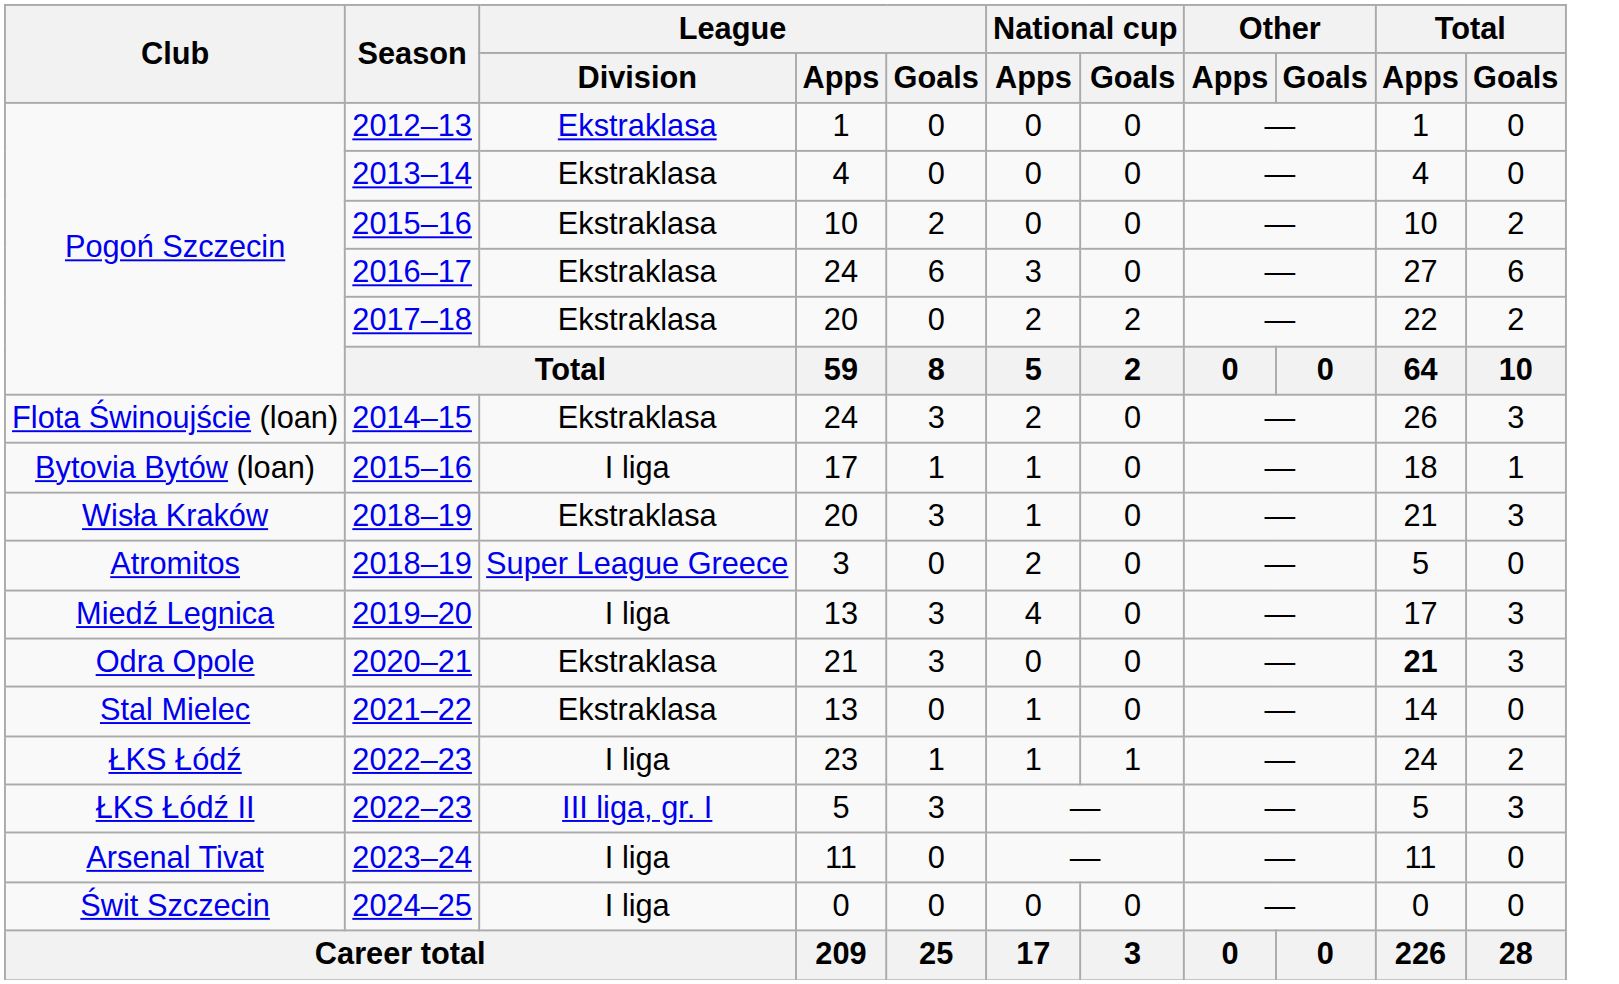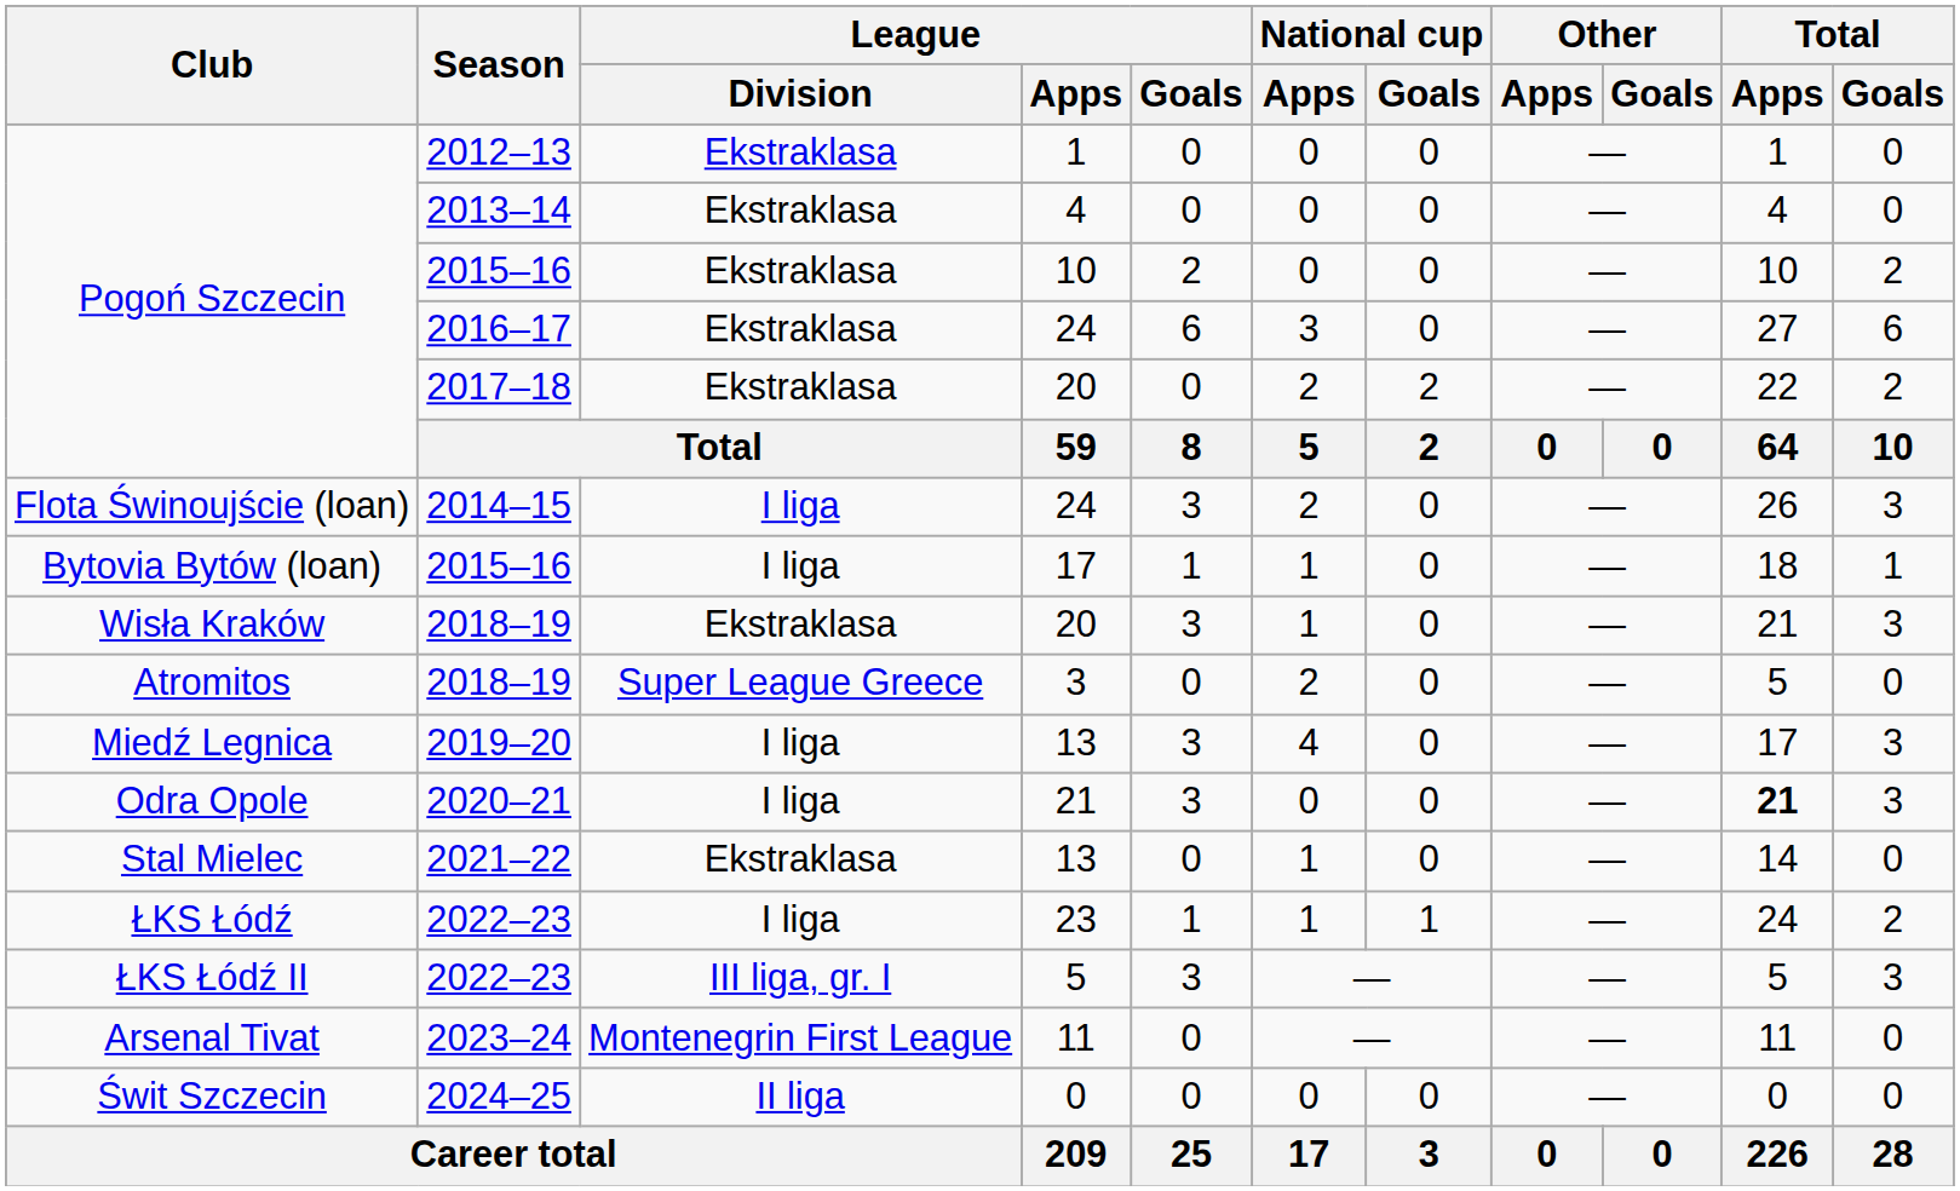2014–15 | League / Division: Ekstraklasa -> I liga
2020–21 | League / Division: Ekstraklasa -> I liga
2023–24 | League / Division: I liga -> Montenegrin First League
2024–25 | League / Division: I liga -> II liga
